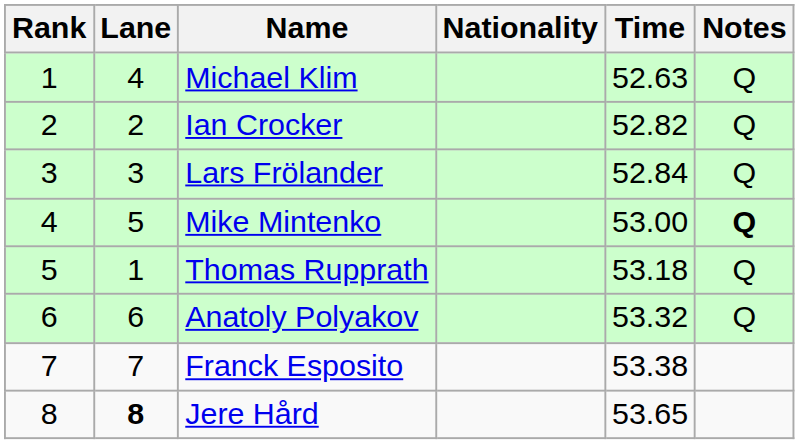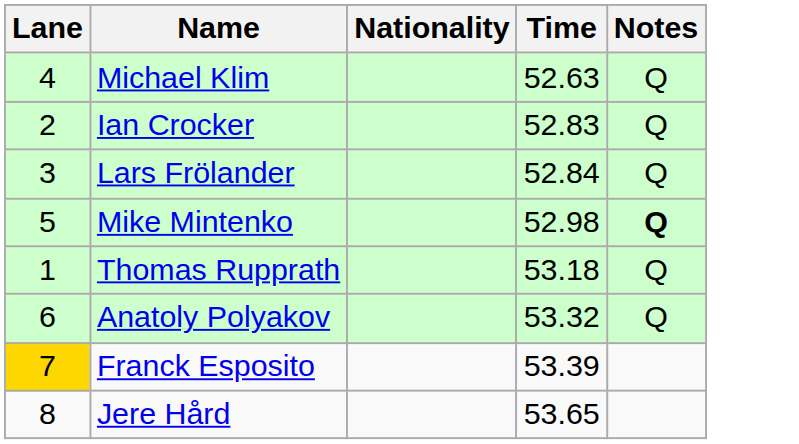- column: Rank | 1 | 2 | 3 | 4 | 5 | 6 | 7 | 8
Ian Crocker | Time: 52.82 -> 52.83
Mike Mintenko | Time: 53.00 -> 52.98
Franck Esposito | Lane: no background -> gold background
Franck Esposito | Time: 53.38 -> 53.39
Jere Hård | Lane: bold -> normal
